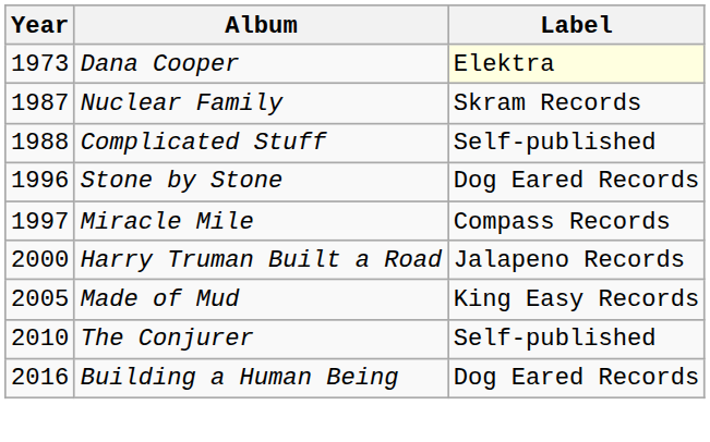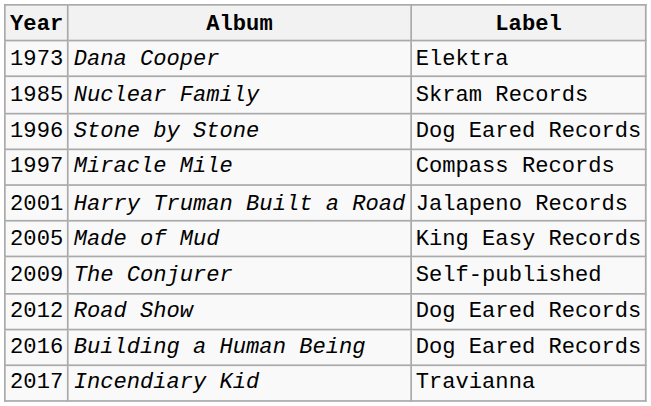Dana Cooper | Label: lightyellow background -> no background
Nuclear Family | Year: 1987 -> 1985
- row: 1988 | Complicated Stuff | Self-published
Harry Truman Built a Road | Year: 2000 -> 2001
The Conjurer | Year: 2010 -> 2009
+ row: 2012 | Road Show | Dog Eared Records
+ row: 2017 | Incendiary Kid | Travianna
